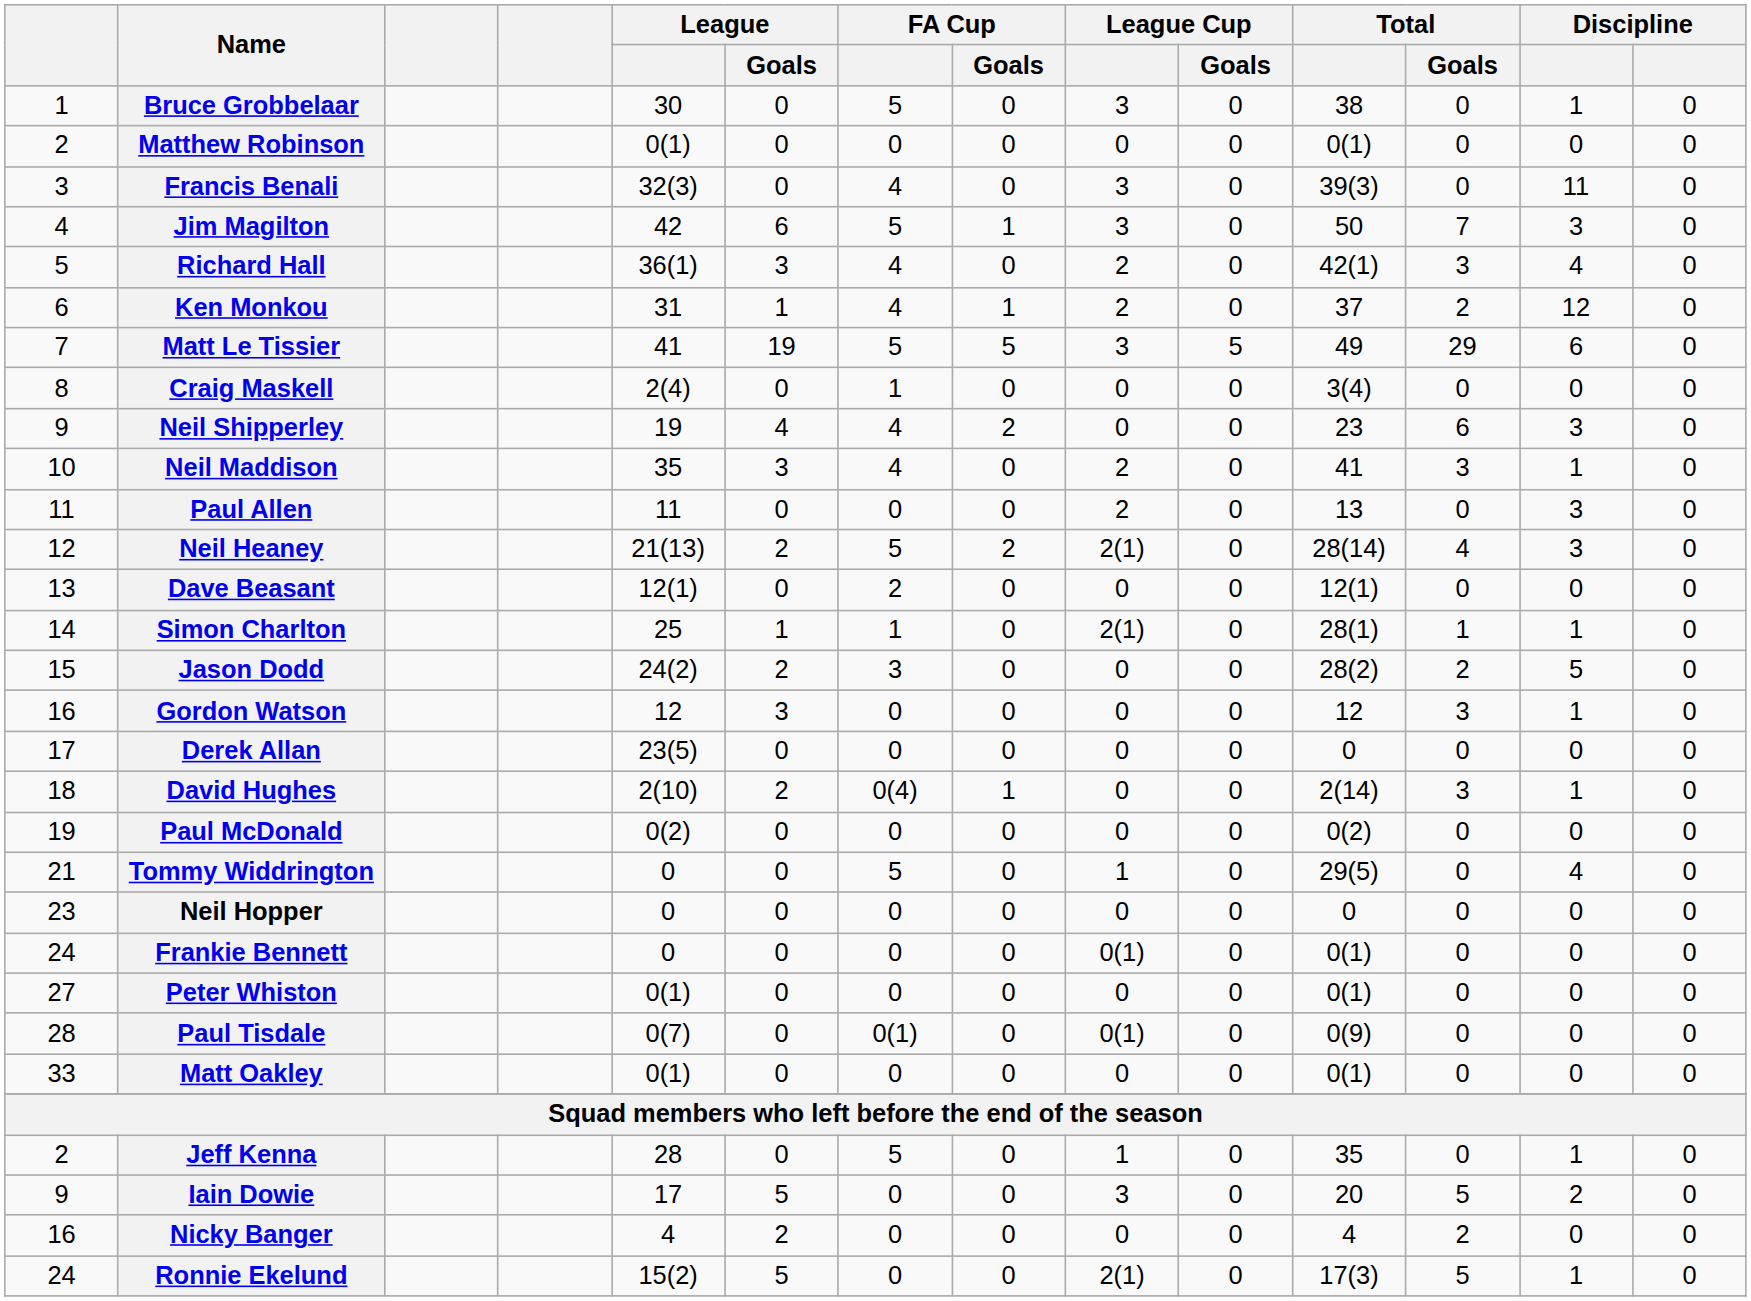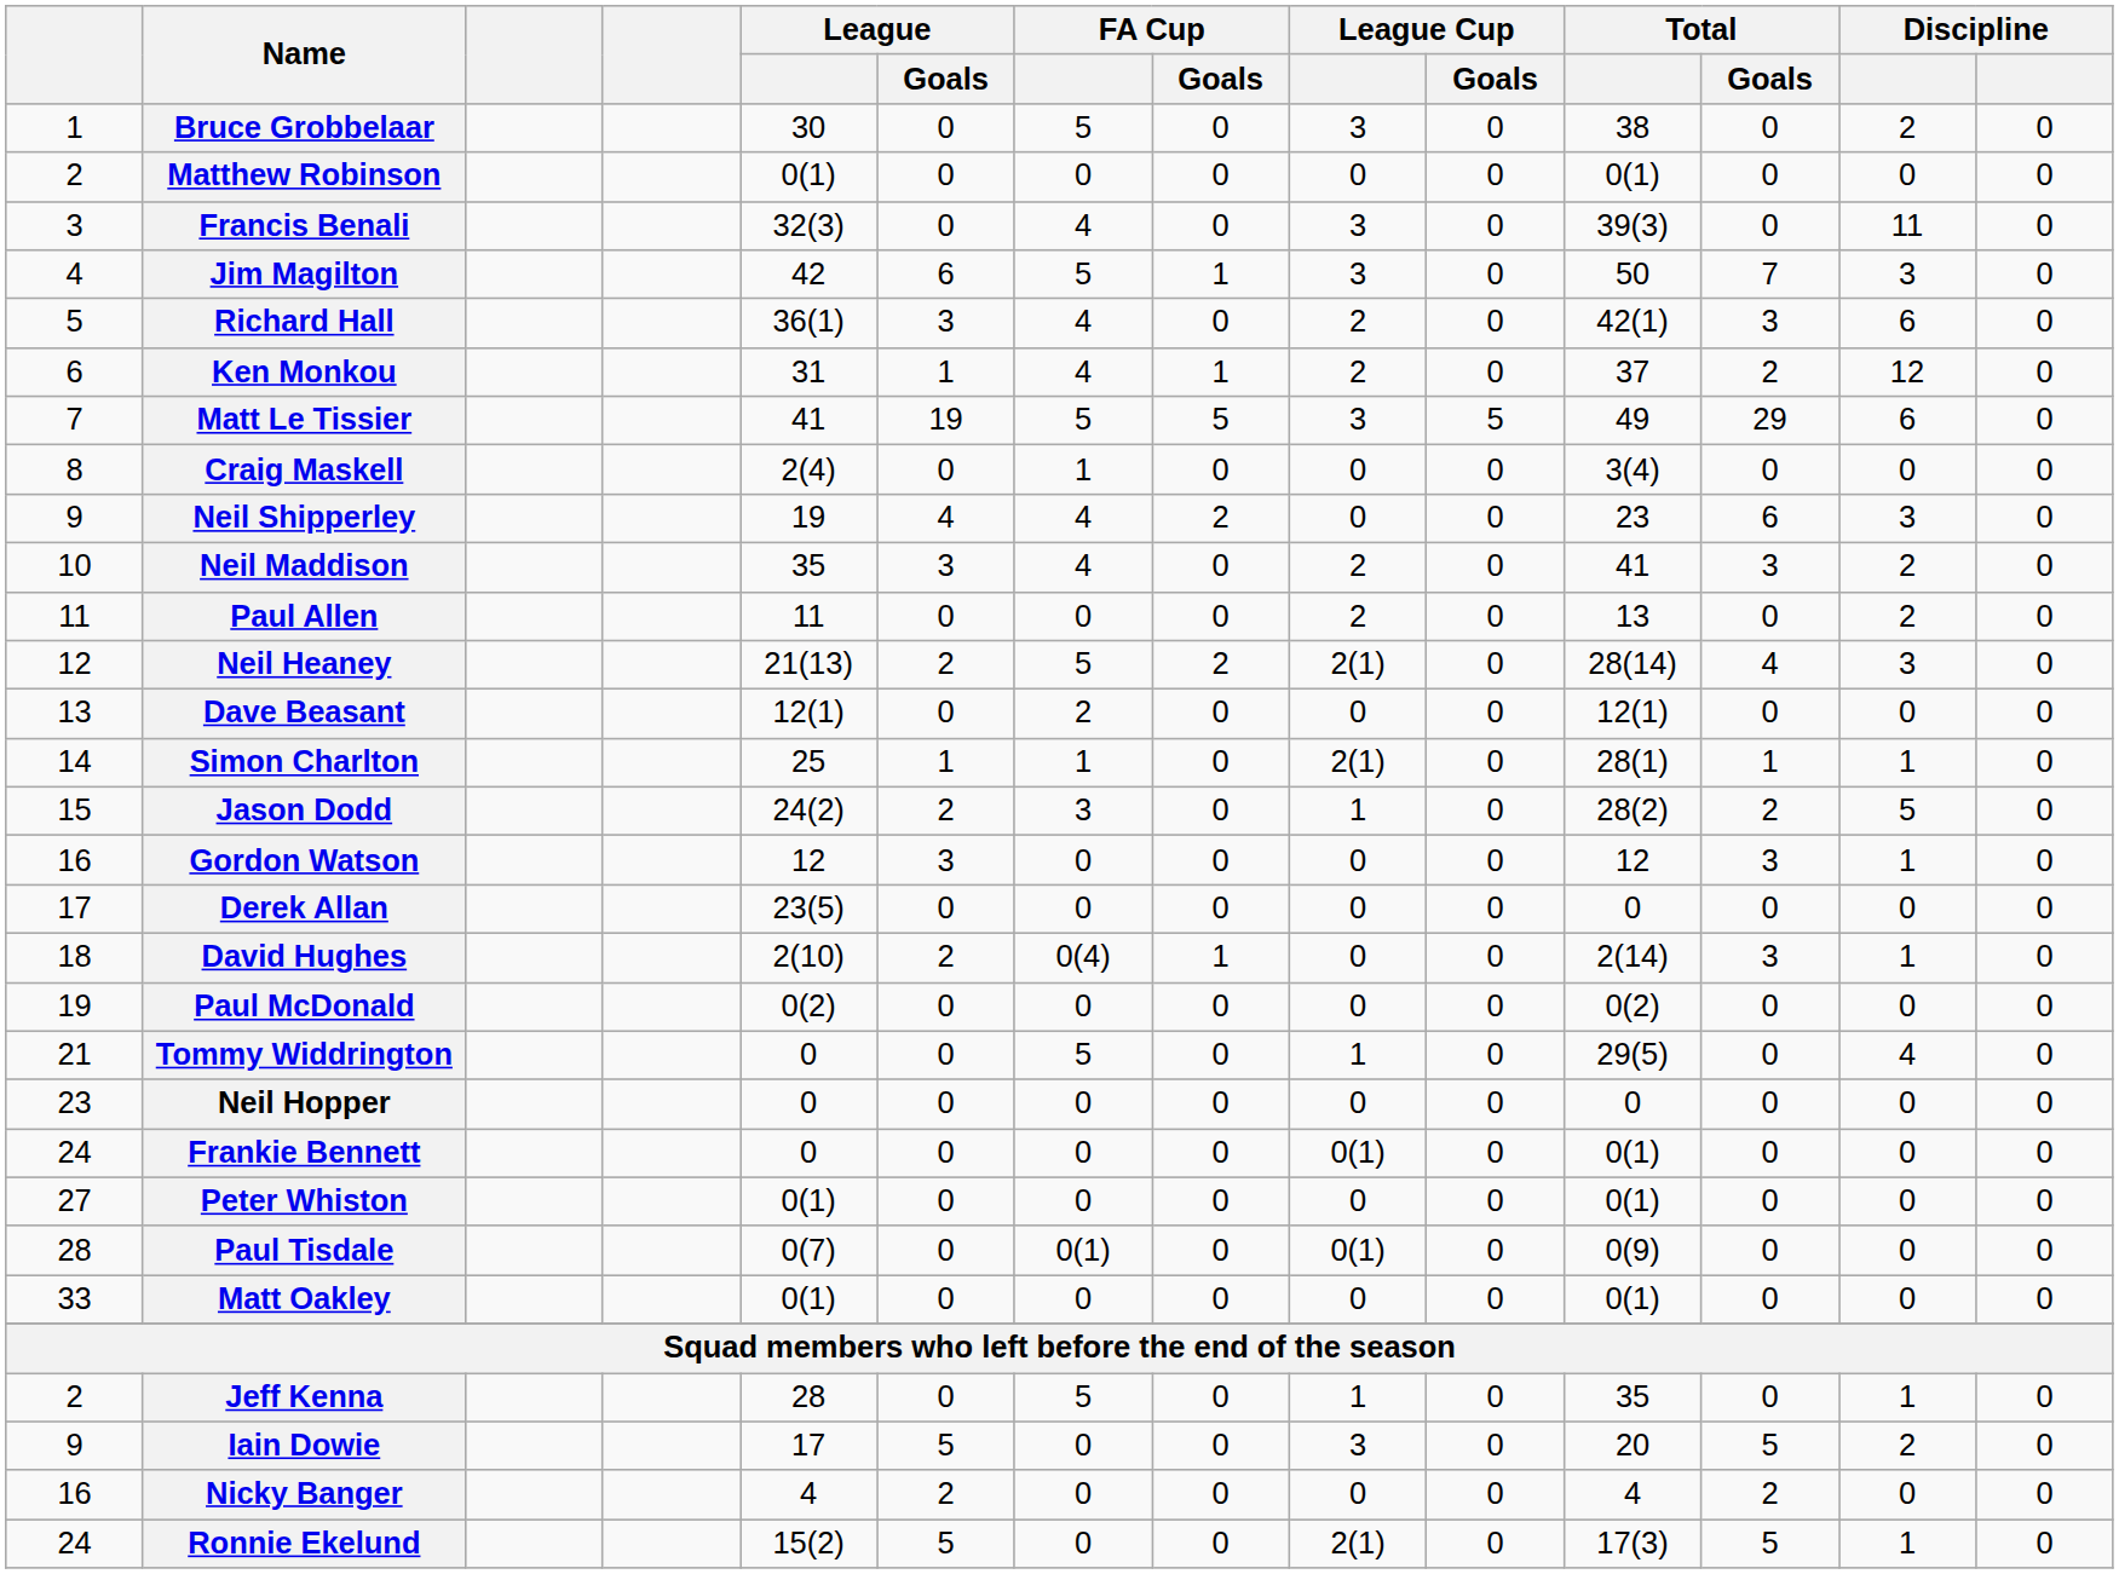Bruce Grobbelaar | column 13: 1 -> 2
Richard Hall | column 13: 4 -> 6
Neil Maddison | column 13: 1 -> 2
Paul Allen | column 13: 3 -> 2
Jason Dodd | League Cup: 0 -> 1
